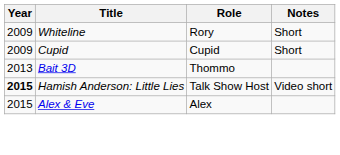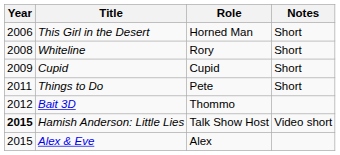+ row: 2006 | This Girl in the Desert | Horned Man | Short
Whiteline | Year: 2009 -> 2008
+ row: 2011 | Things to Do | Pete | Short
Bait 3D | Year: 2013 -> 2012
